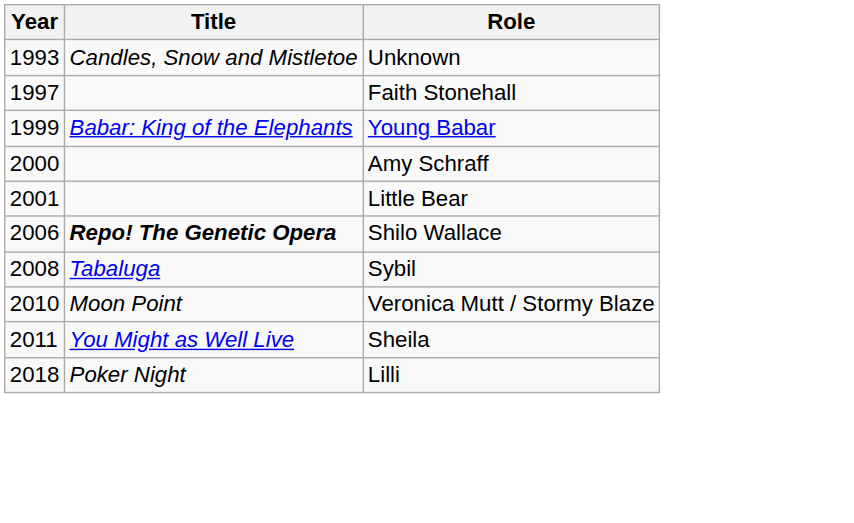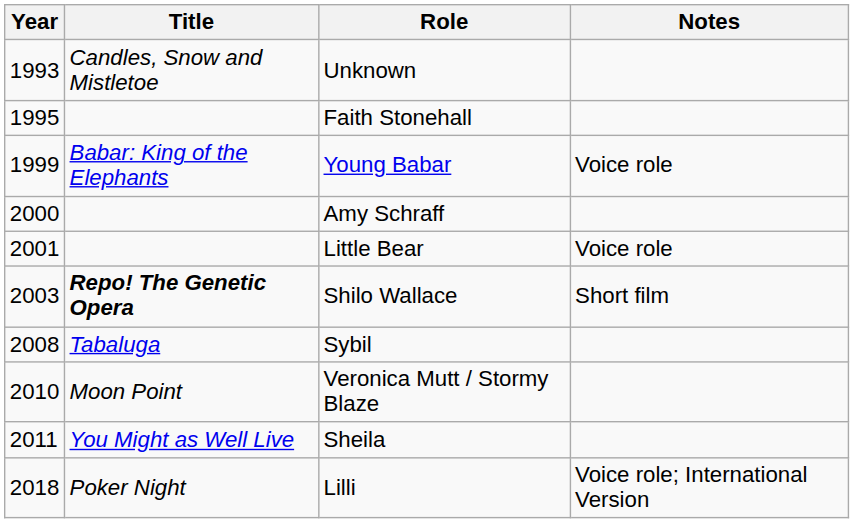+ column: Notes | Voice role | Voice role | Short film | Voice role; International Version
Faith Stonehall | Year: 1997 -> 1995
Shilo Wallace | Year: 2006 -> 2003
